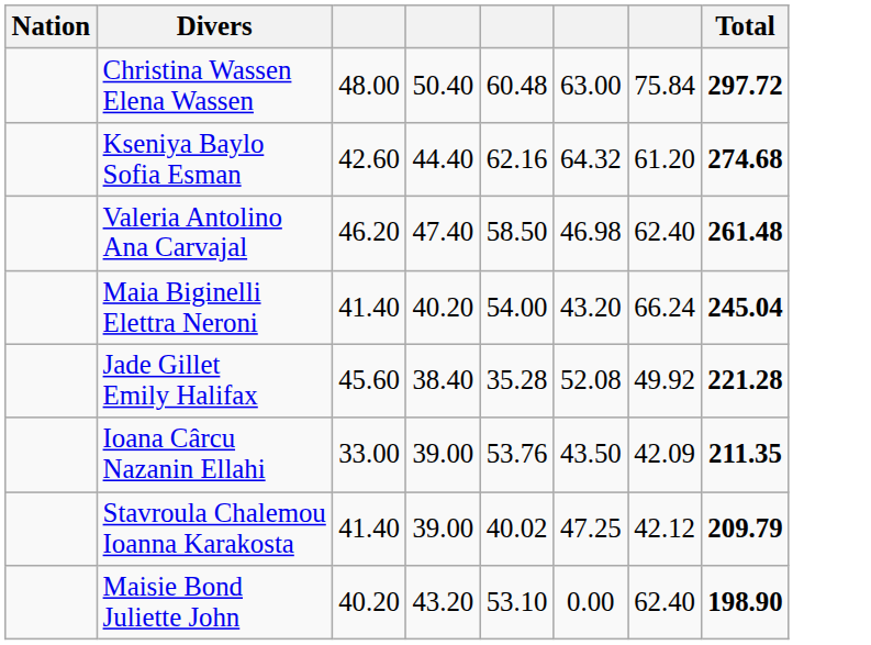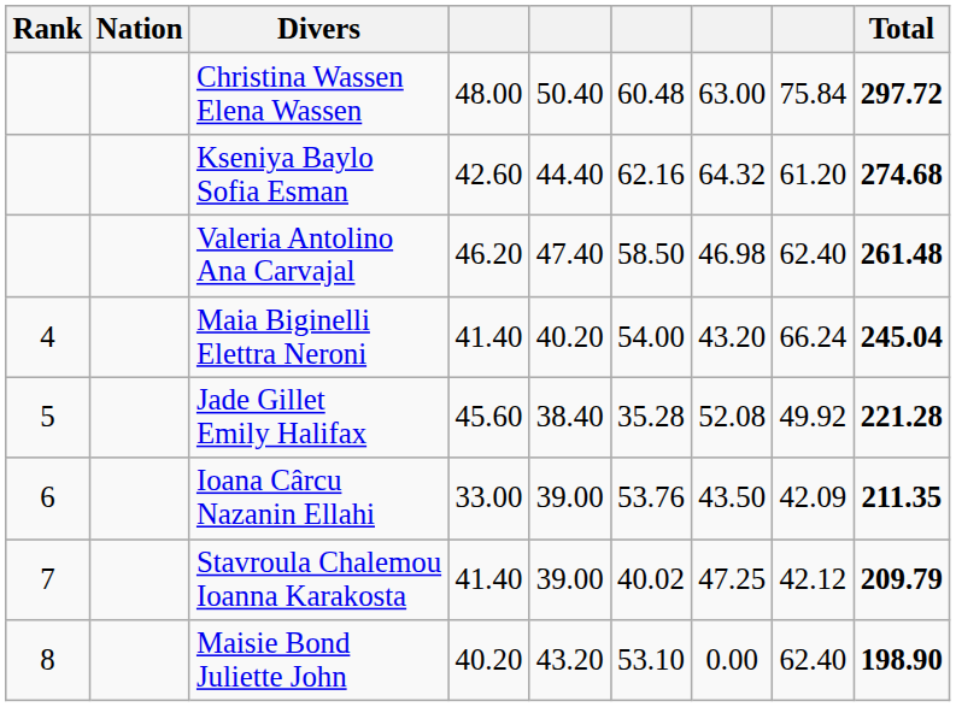+ column: Rank | 4 | 5 | 6 | 7 | 8
